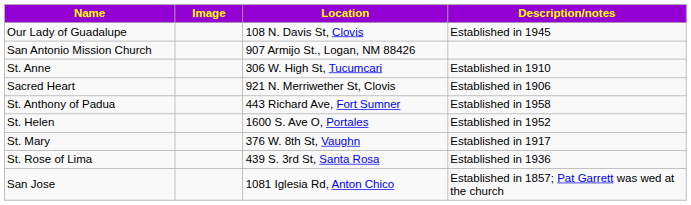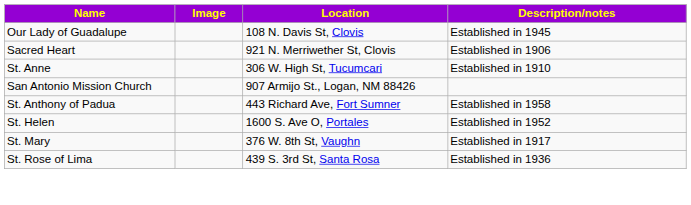rows swapped: Sacred Heart <-> San Antonio Mission Church
- row: San Jose | 1081 Iglesia Rd, Anton Chico | Established in 1857; Pat Garrett was wed at the church
